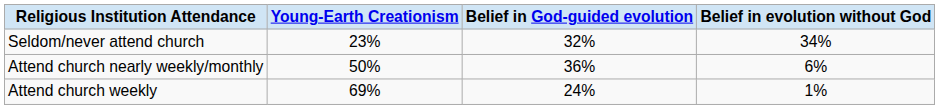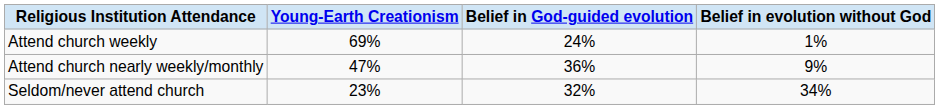rows swapped: Attend church weekly <-> Seldom/never attend church
Attend church nearly weekly/monthly | Young-Earth Creationism: 50% -> 47%
Attend church nearly weekly/monthly | Belief in evolution without God: 6% -> 9%
